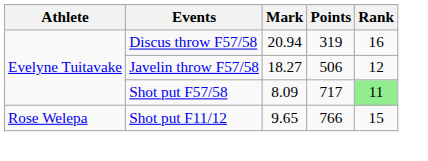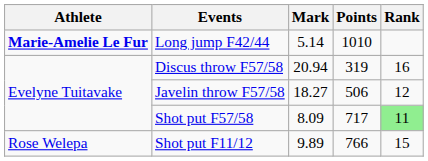+ row: Marie-Amelie Le Fur | Long jump F42/44 | 5.14 | 1010
Shot put F11/12 | Mark: 9.65 -> 9.89
